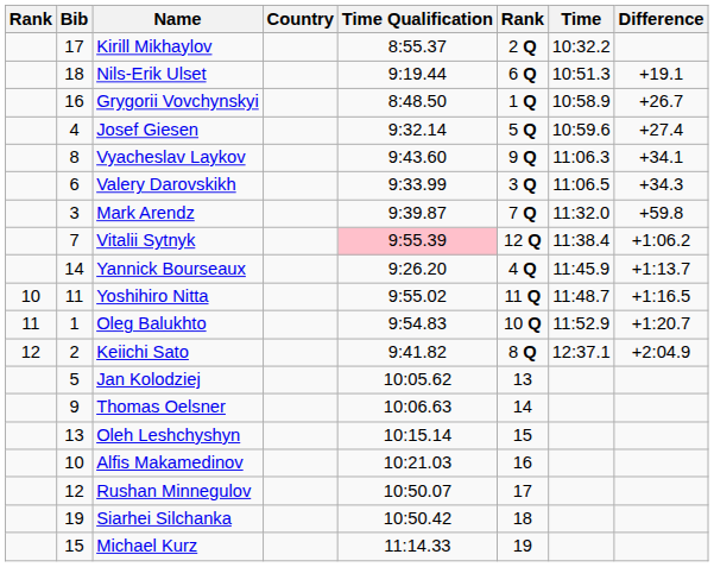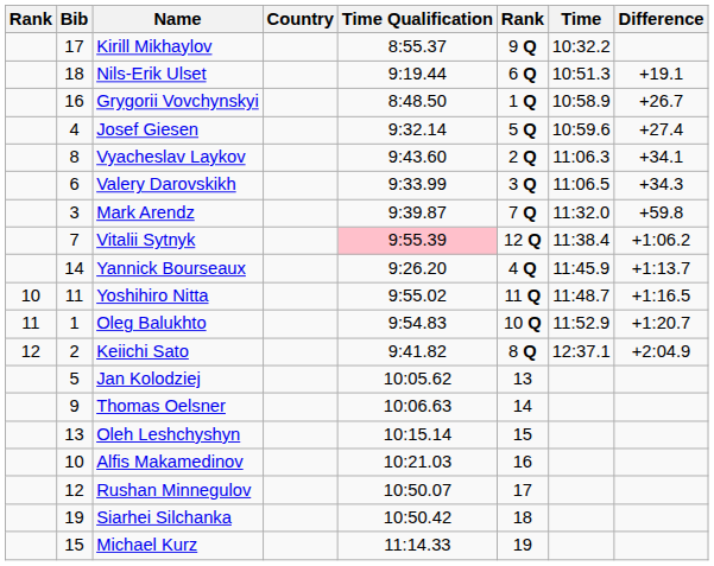Kirill Mikhaylov | column 6: 2 Q -> 9 Q
Vyacheslav Laykov | column 6: 9 Q -> 2 Q
